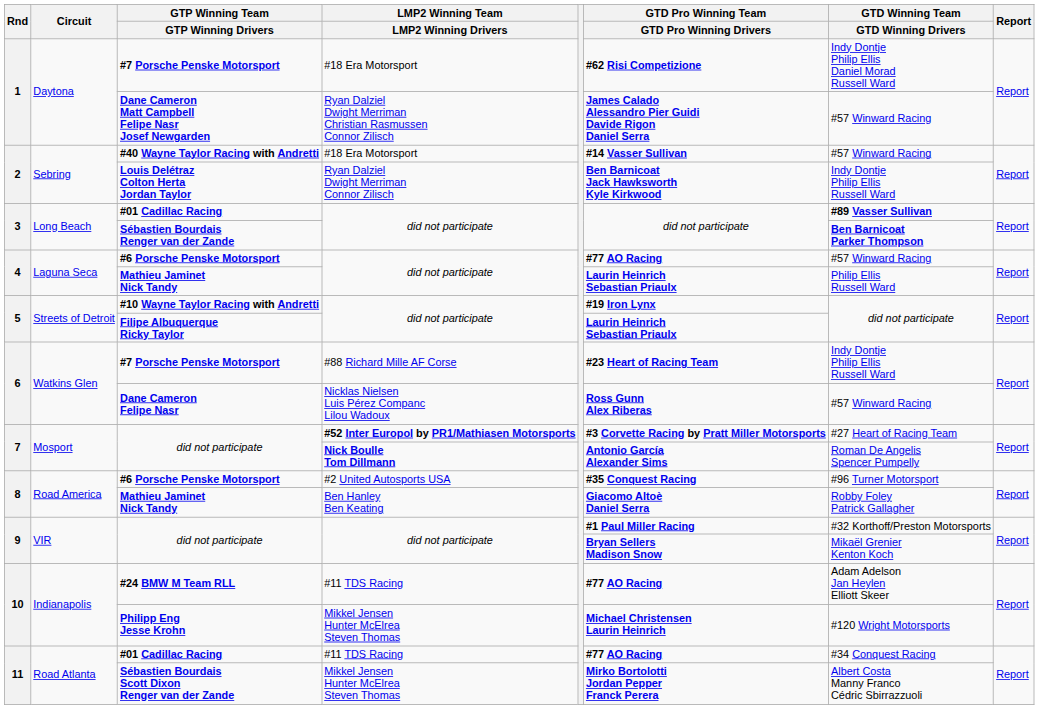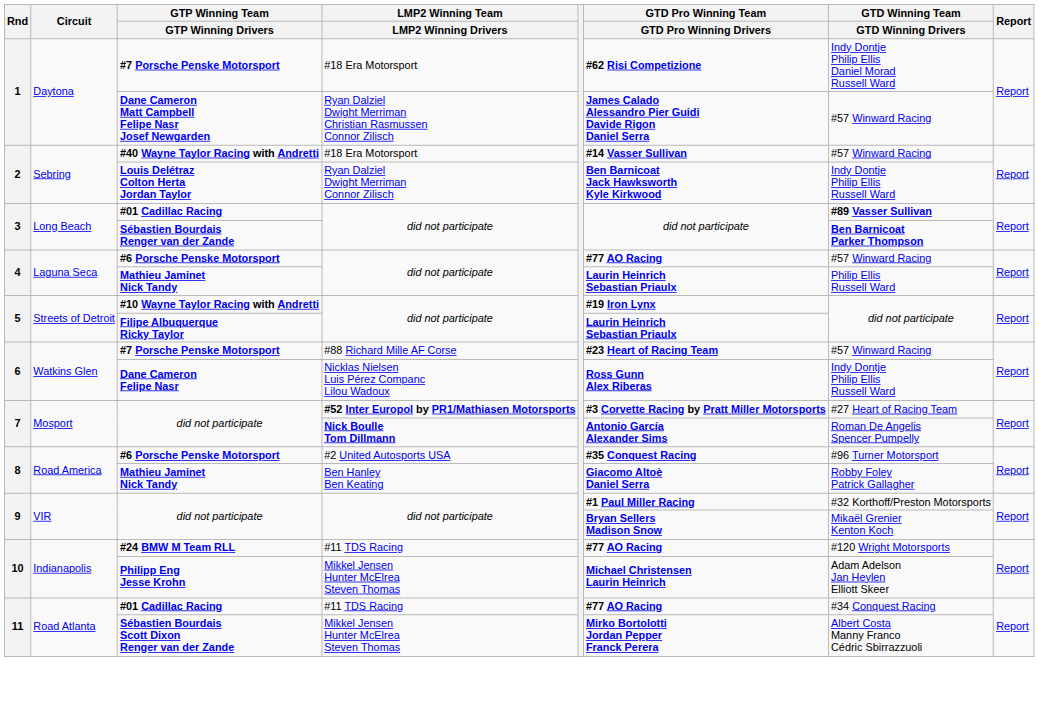#7 Porsche Penske Motorsport / #88 Richard Mille AF Corse | GTD Winning Team / GTD Winning Drivers: Indy Dontje Philip Ellis Russell Ward -> #57 Winward Racing
Dane Cameron Felipe Nasr | GTD Winning Team / GTD Winning Drivers: #57 Winward Racing -> Indy Dontje Philip Ellis Russell Ward
#24 BMW M Team RLL | GTD Winning Team / GTD Winning Drivers: Adam Adelson Jan Heylen Elliott Skeer -> #120 Wright Motorsports
Philipp Eng Jesse Krohn | GTD Winning Team / GTD Winning Drivers: #120 Wright Motorsports -> Adam Adelson Jan Heylen Elliott Skeer
